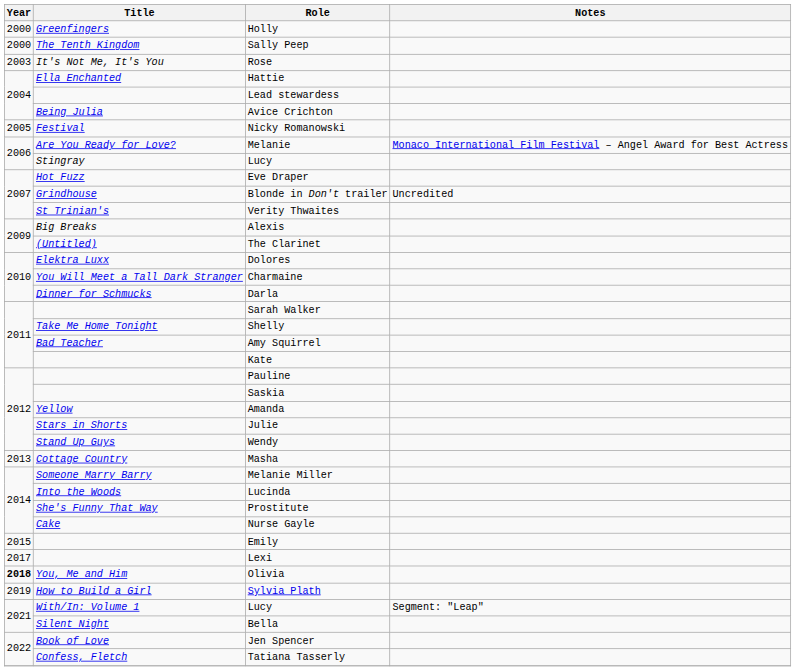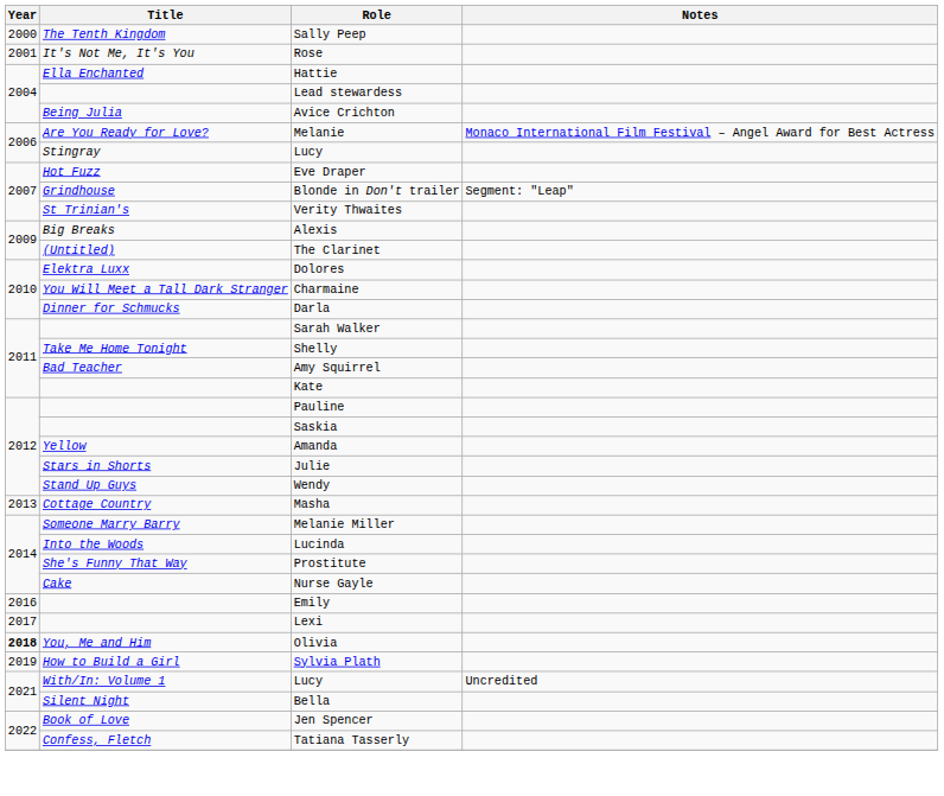- row: 2000 | Greenfingers | Holly
Rose | Year: 2003 -> 2001
- row: 2005 | Festival | Nicky Romanowski
Blonde in Don't trailer | Notes: Uncredited -> Segment: "Leap"
Emily | Year: 2015 -> 2016
With/In: Volume 1 / Lucy | Notes: Segment: "Leap" -> Uncredited
